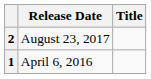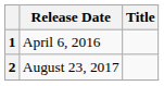rows swapped: 1 <-> 2
